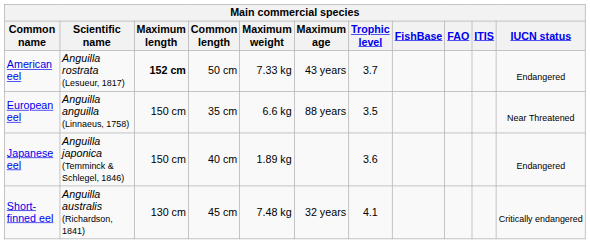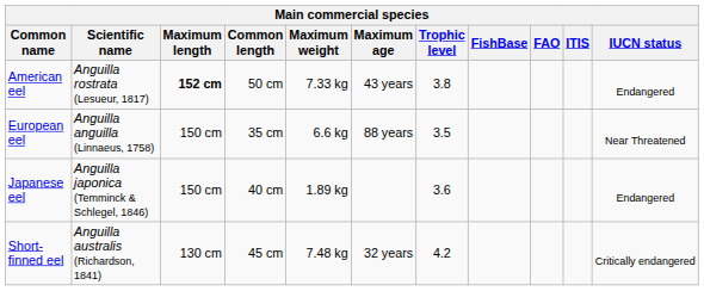American eel | Trophic level: 3.7 -> 3.8
Short-finned eel | Trophic level: 4.1 -> 4.2
